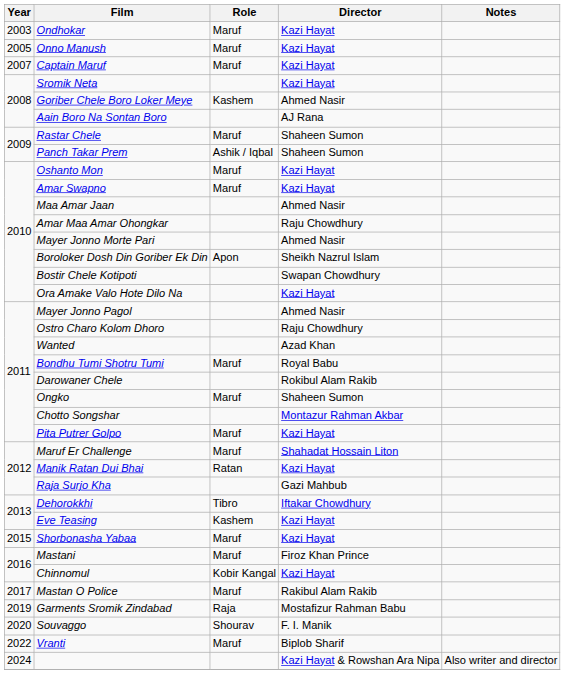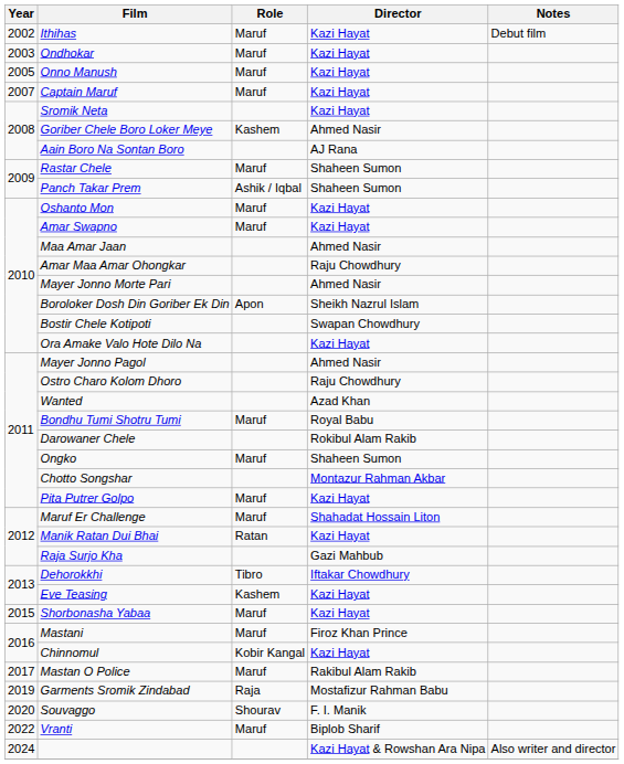+ row: 2002 | Ithihas | Maruf | Kazi Hayat | Debut film
